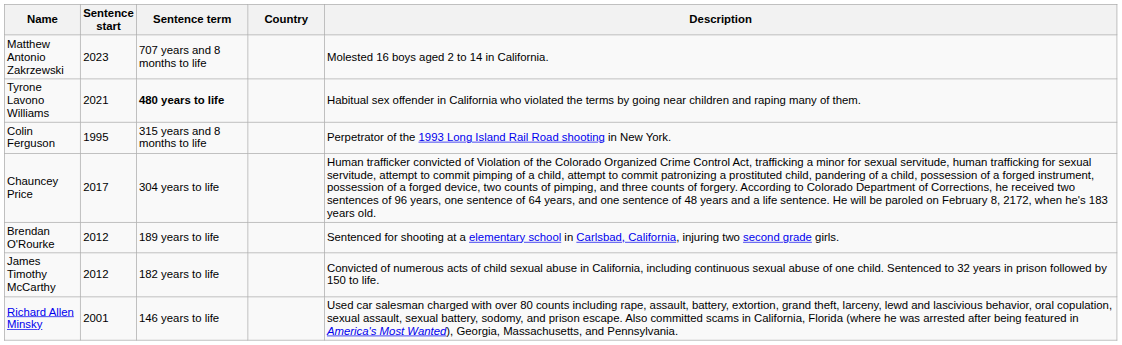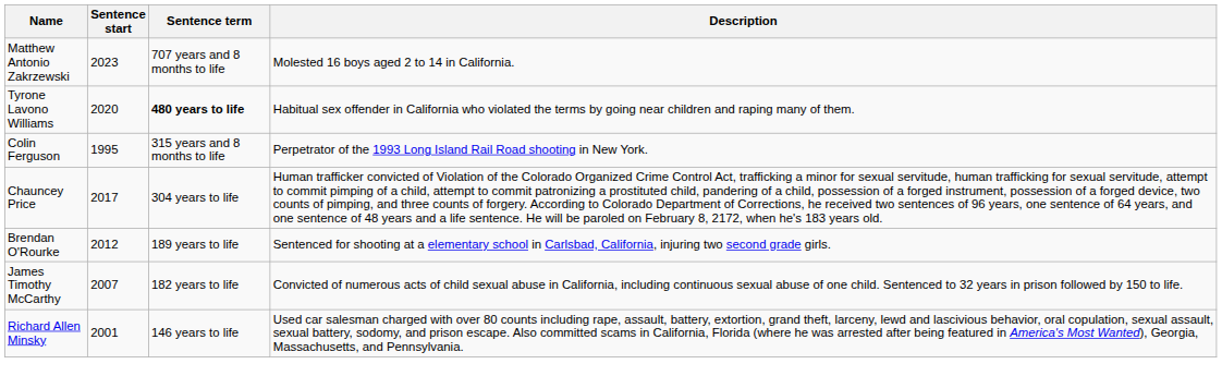- column: Country
Tyrone Lavono Williams | Sentence start: 2021 -> 2020
James Timothy McCarthy | Sentence start: 2012 -> 2007
